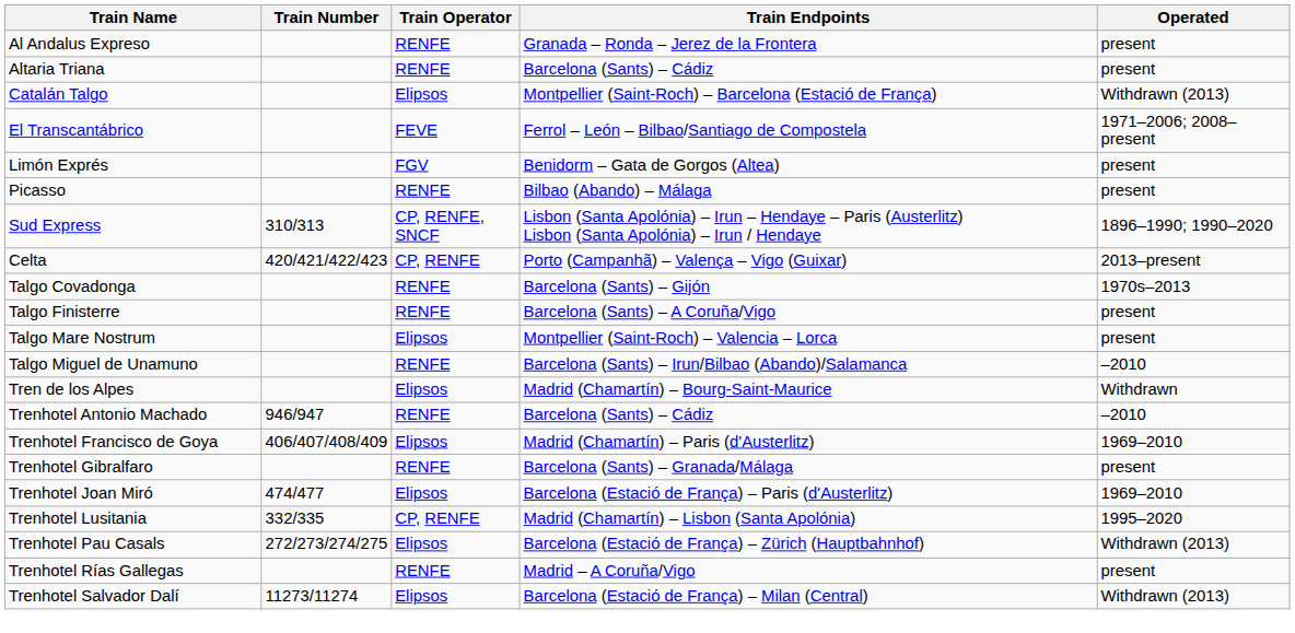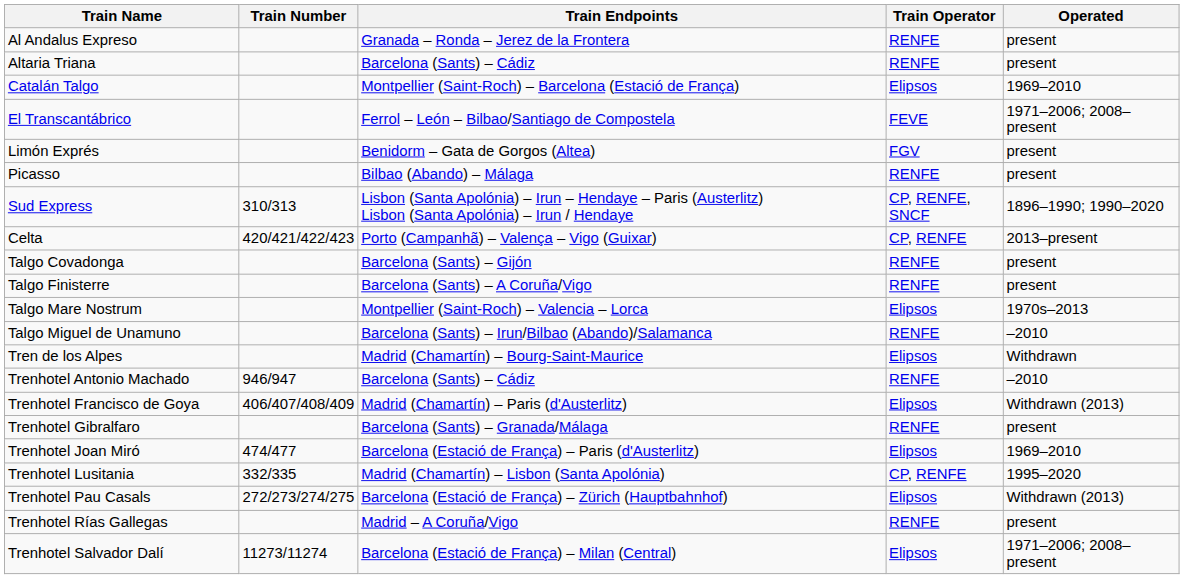columns swapped: Train Operator <-> Train Endpoints
Catalán Talgo | Operated: Withdrawn (2013) -> 1969–2010
Talgo Covadonga | Operated: 1970s–2013 -> present
Talgo Mare Nostrum | Operated: present -> 1970s–2013
Trenhotel Francisco de Goya | Operated: 1969–2010 -> Withdrawn (2013)
Trenhotel Salvador Dalí | Operated: Withdrawn (2013) -> 1971–2006; 2008–present
